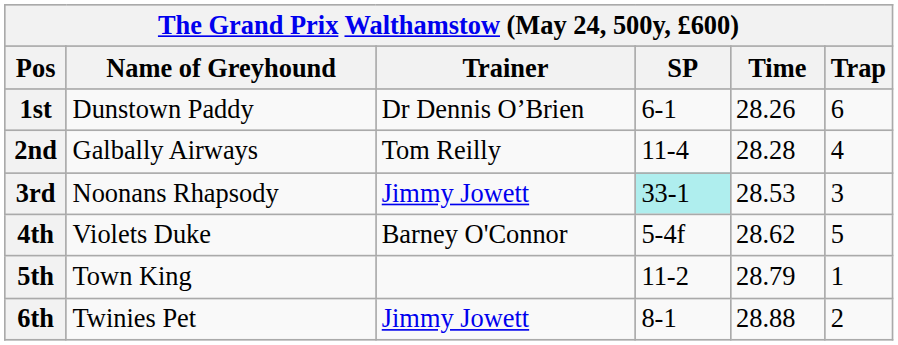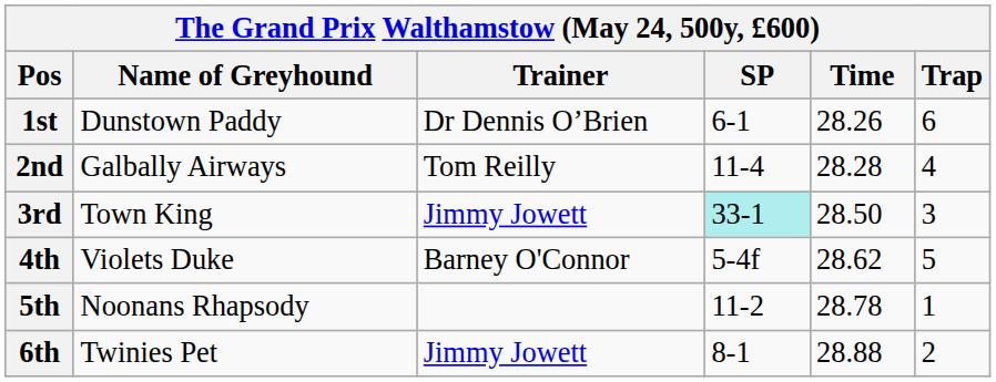3rd | Name of Greyhound: Noonans Rhapsody -> Town King
3rd | Time: 28.53 -> 28.50
5th | Name of Greyhound: Town King -> Noonans Rhapsody
5th | Time: 28.79 -> 28.78
